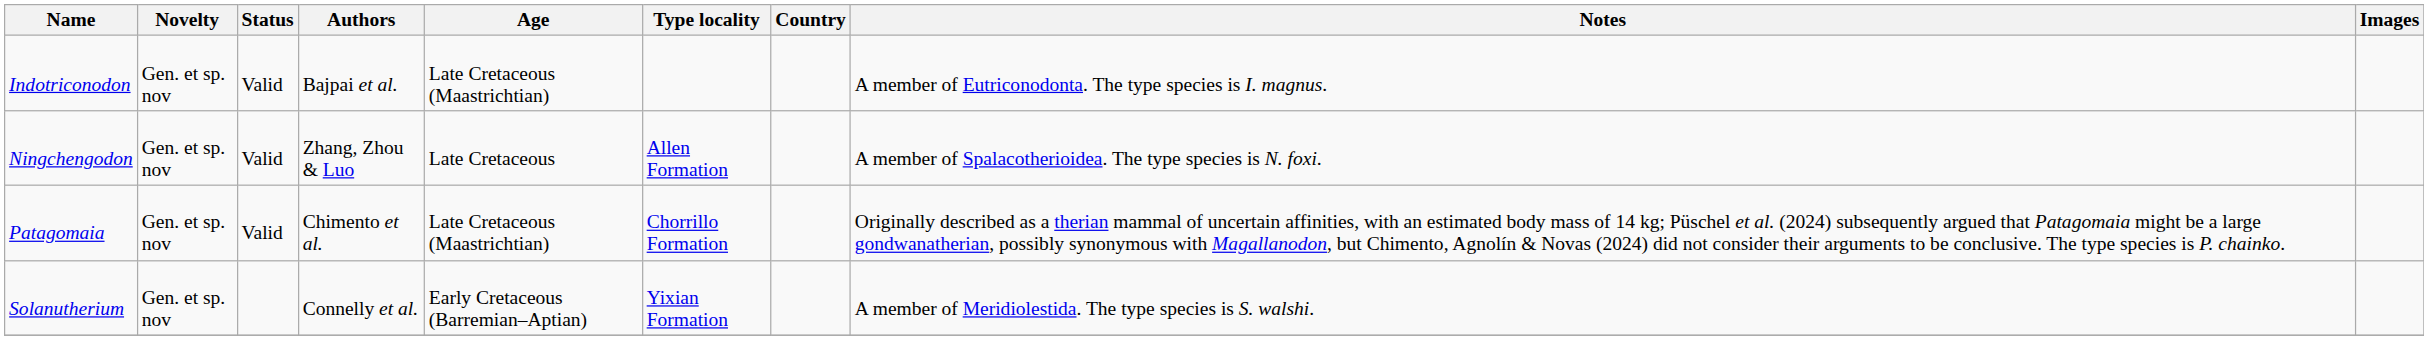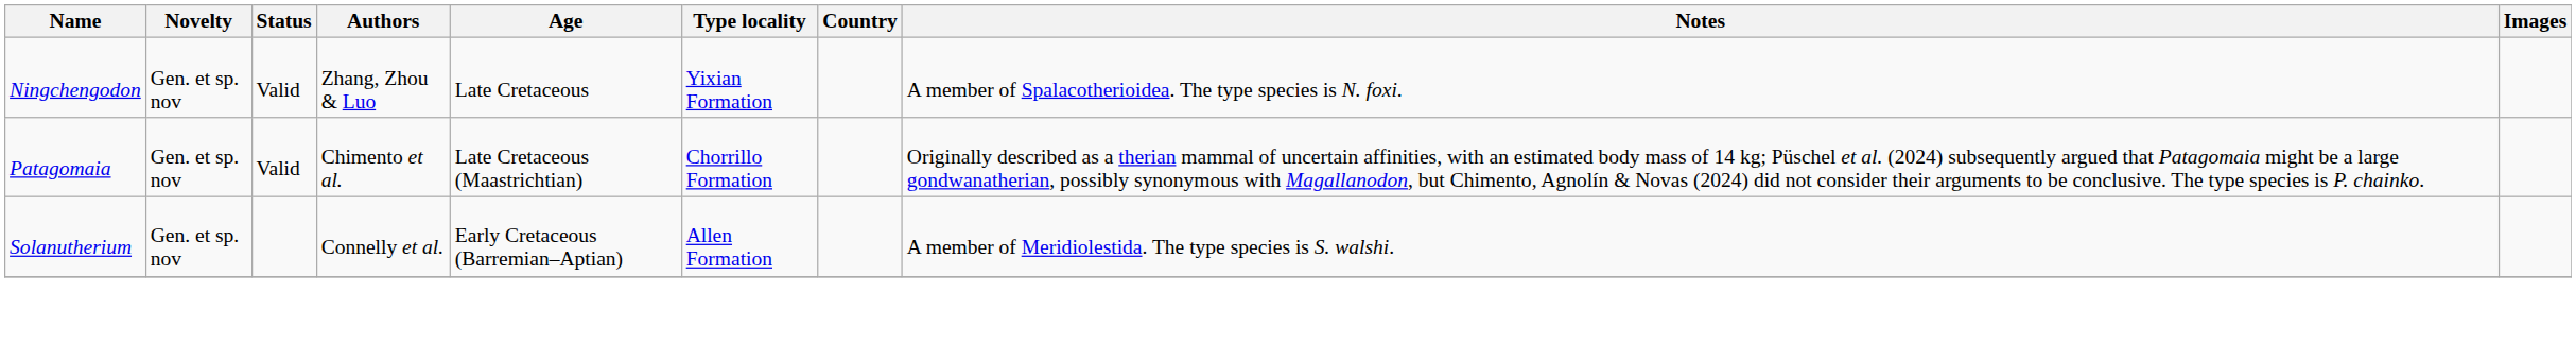- row: Indotriconodon | Gen. et sp. nov | Valid | Bajpai et al. | Late Cretaceous (Maastrichtian) | A member of Eutriconodonta. The type species is I. magnus.
Ningchengodon | Type locality: Allen Formation -> Yixian Formation
Solanutherium | Type locality: Yixian Formation -> Allen Formation
